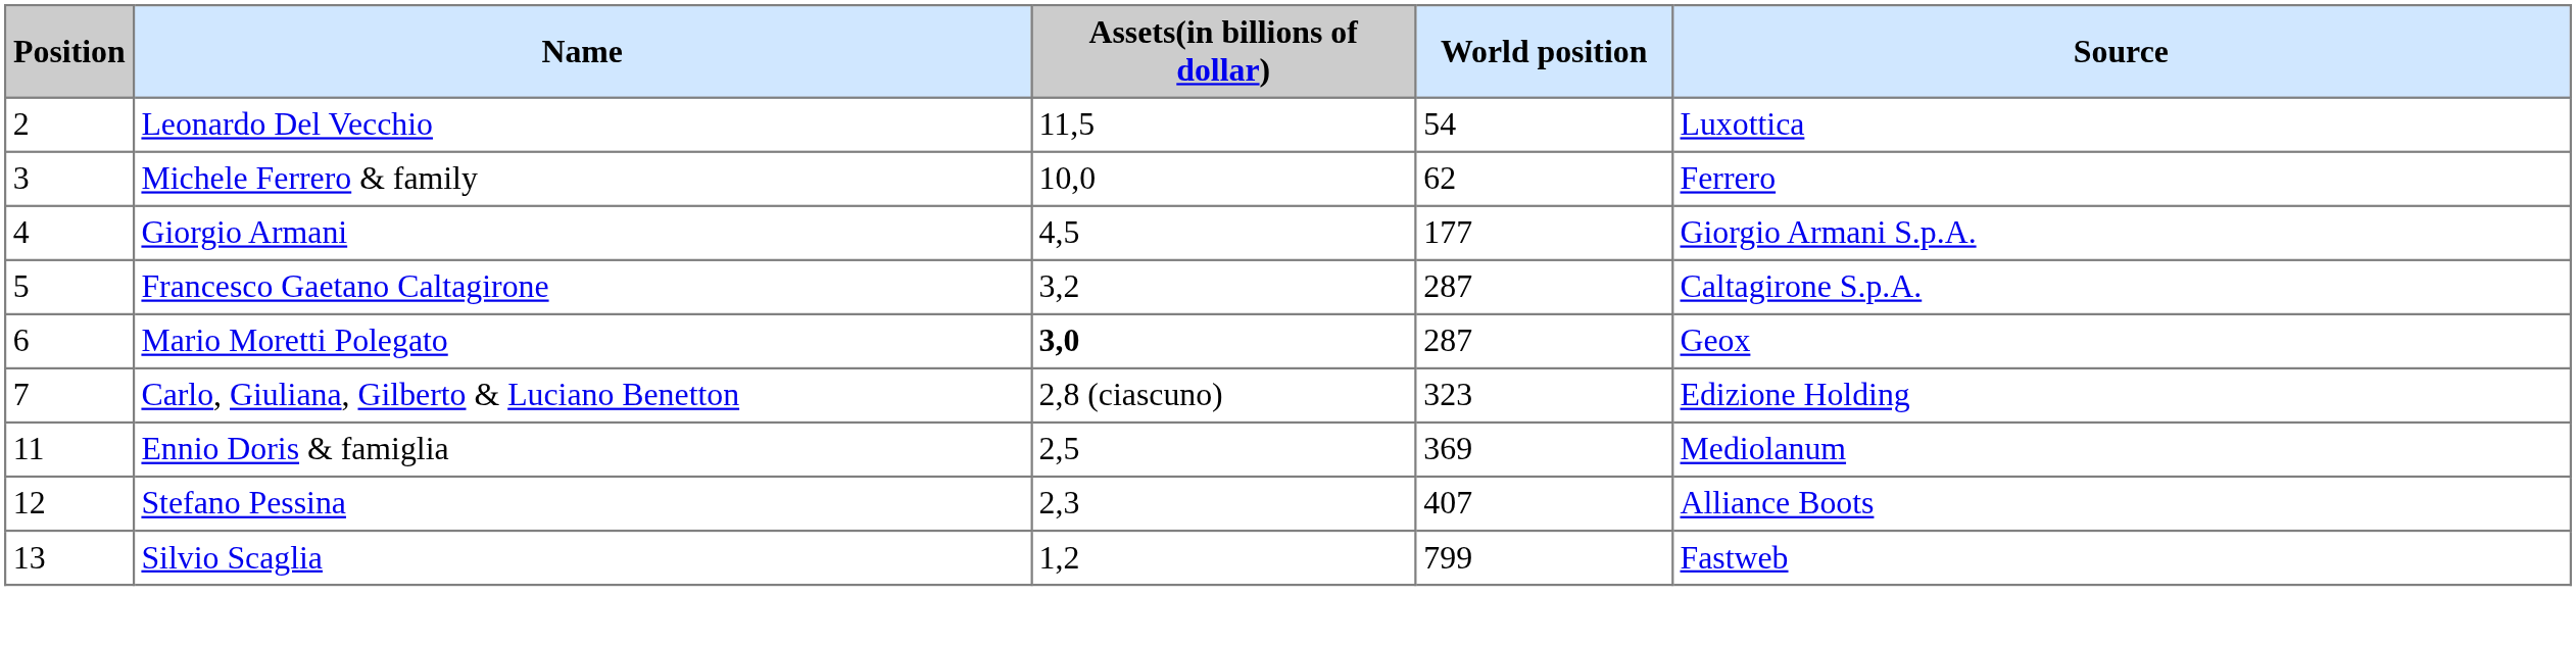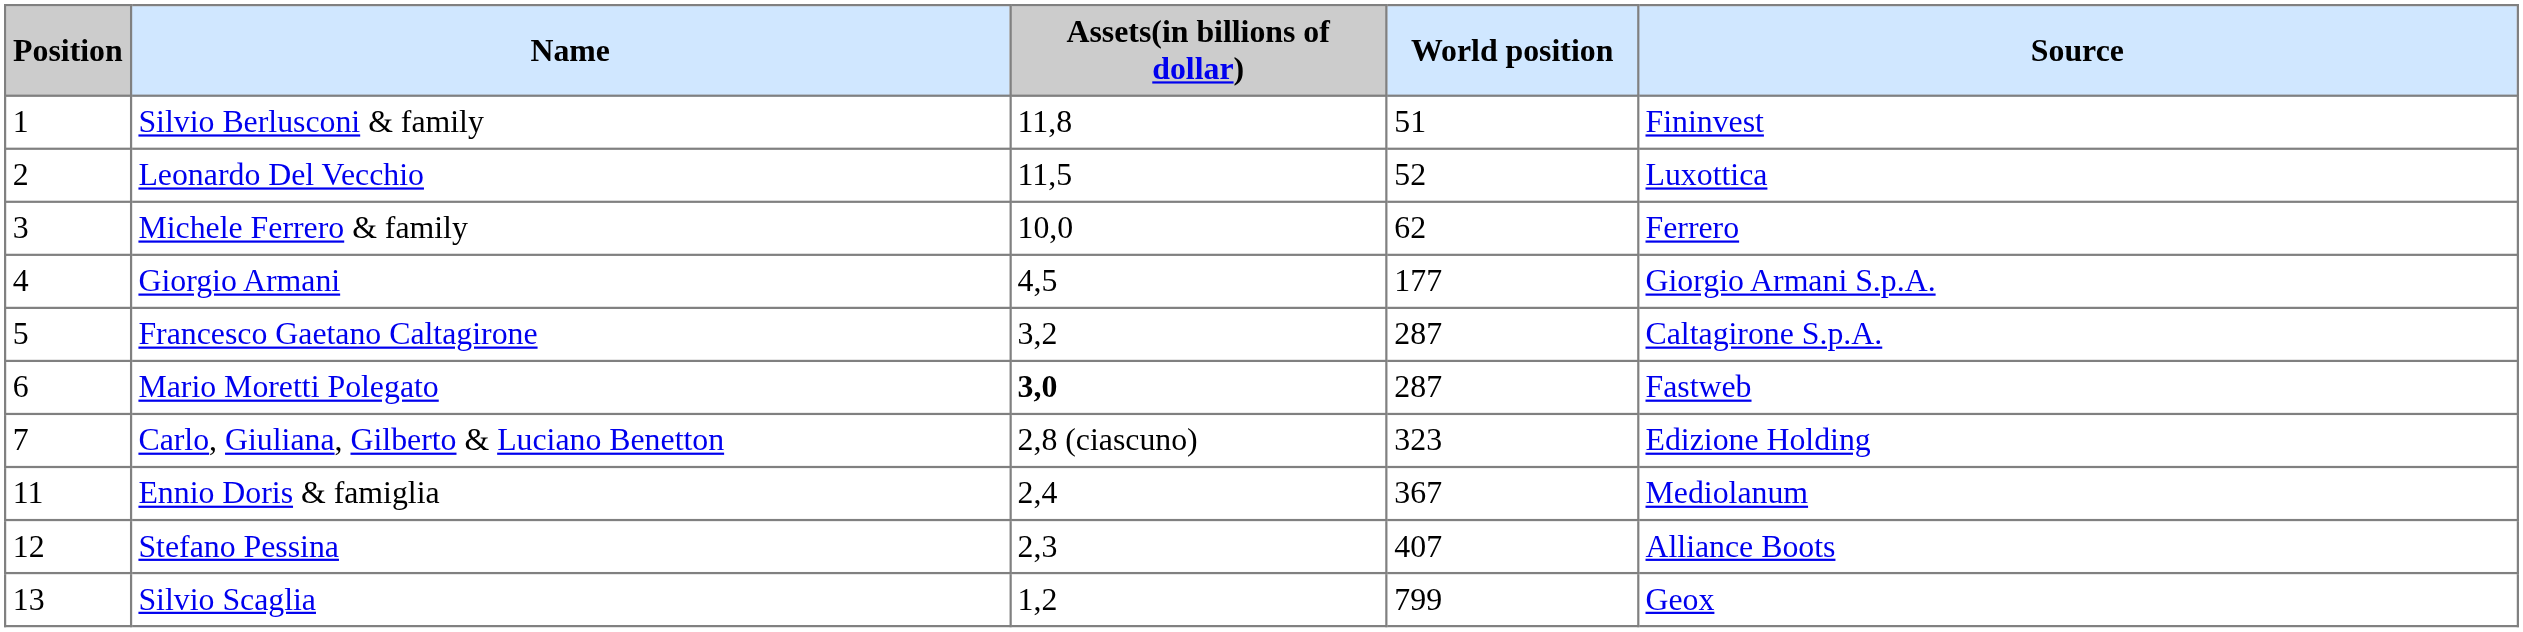+ row: 1 | Silvio Berlusconi & family | 11,8 | 51 | Fininvest
Leonardo Del Vecchio | World position: 54 -> 52
Mario Moretti Polegato | Source: Geox -> Fastweb
Ennio Doris & famiglia | Assets(in billions of dollar): 2,5 -> 2,4
Ennio Doris & famiglia | World position: 369 -> 367
Silvio Scaglia | Source: Fastweb -> Geox
